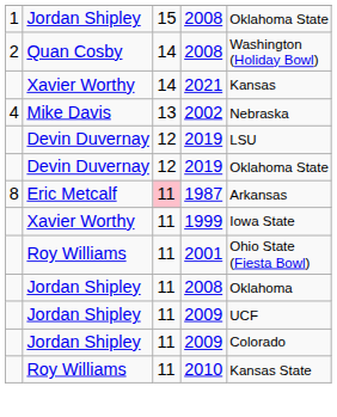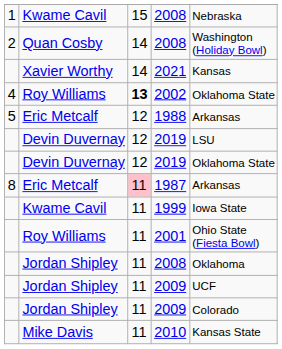1 / 2008 | column 2: Jordan Shipley -> Kwame Cavil
1 / 2008 | column 5: Oklahoma State -> Nebraska
2002 | column 2: Mike Davis -> Roy Williams
2002 | column 3: normal -> bold
2002 | column 5: Nebraska -> Oklahoma State
+ row: 5 | Eric Metcalf | 12 | 1988 | Arkansas
1999 | column 2: Xavier Worthy -> Kwame Cavil
2010 | column 2: Roy Williams -> Mike Davis
